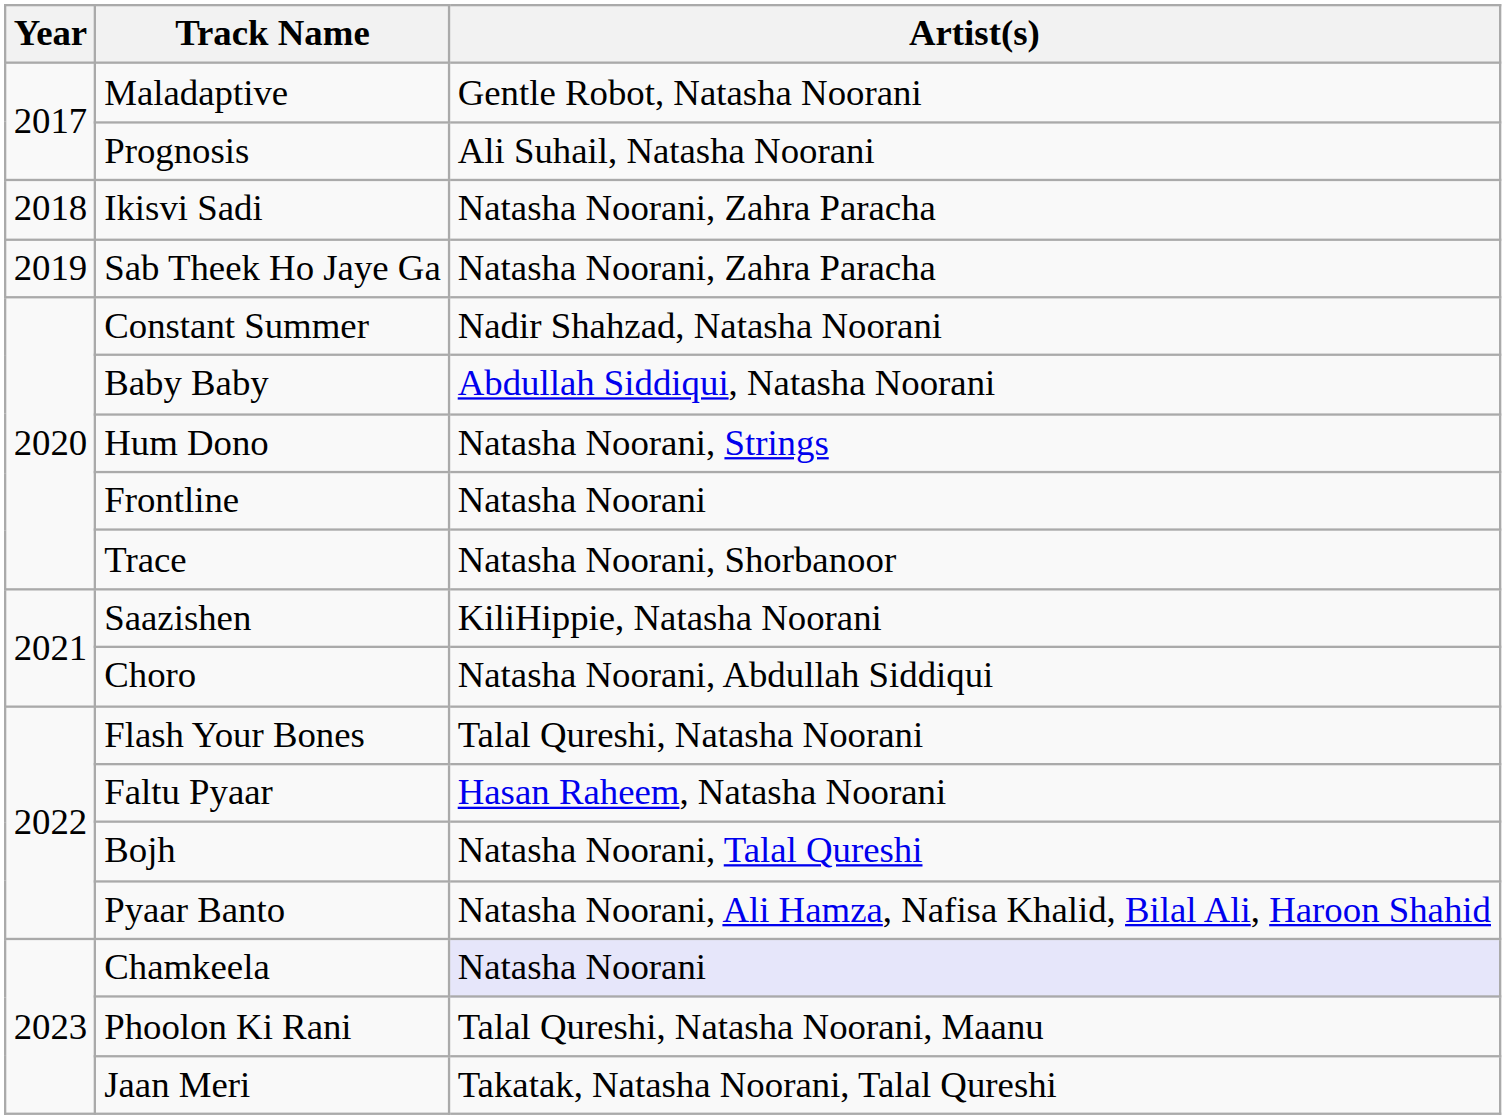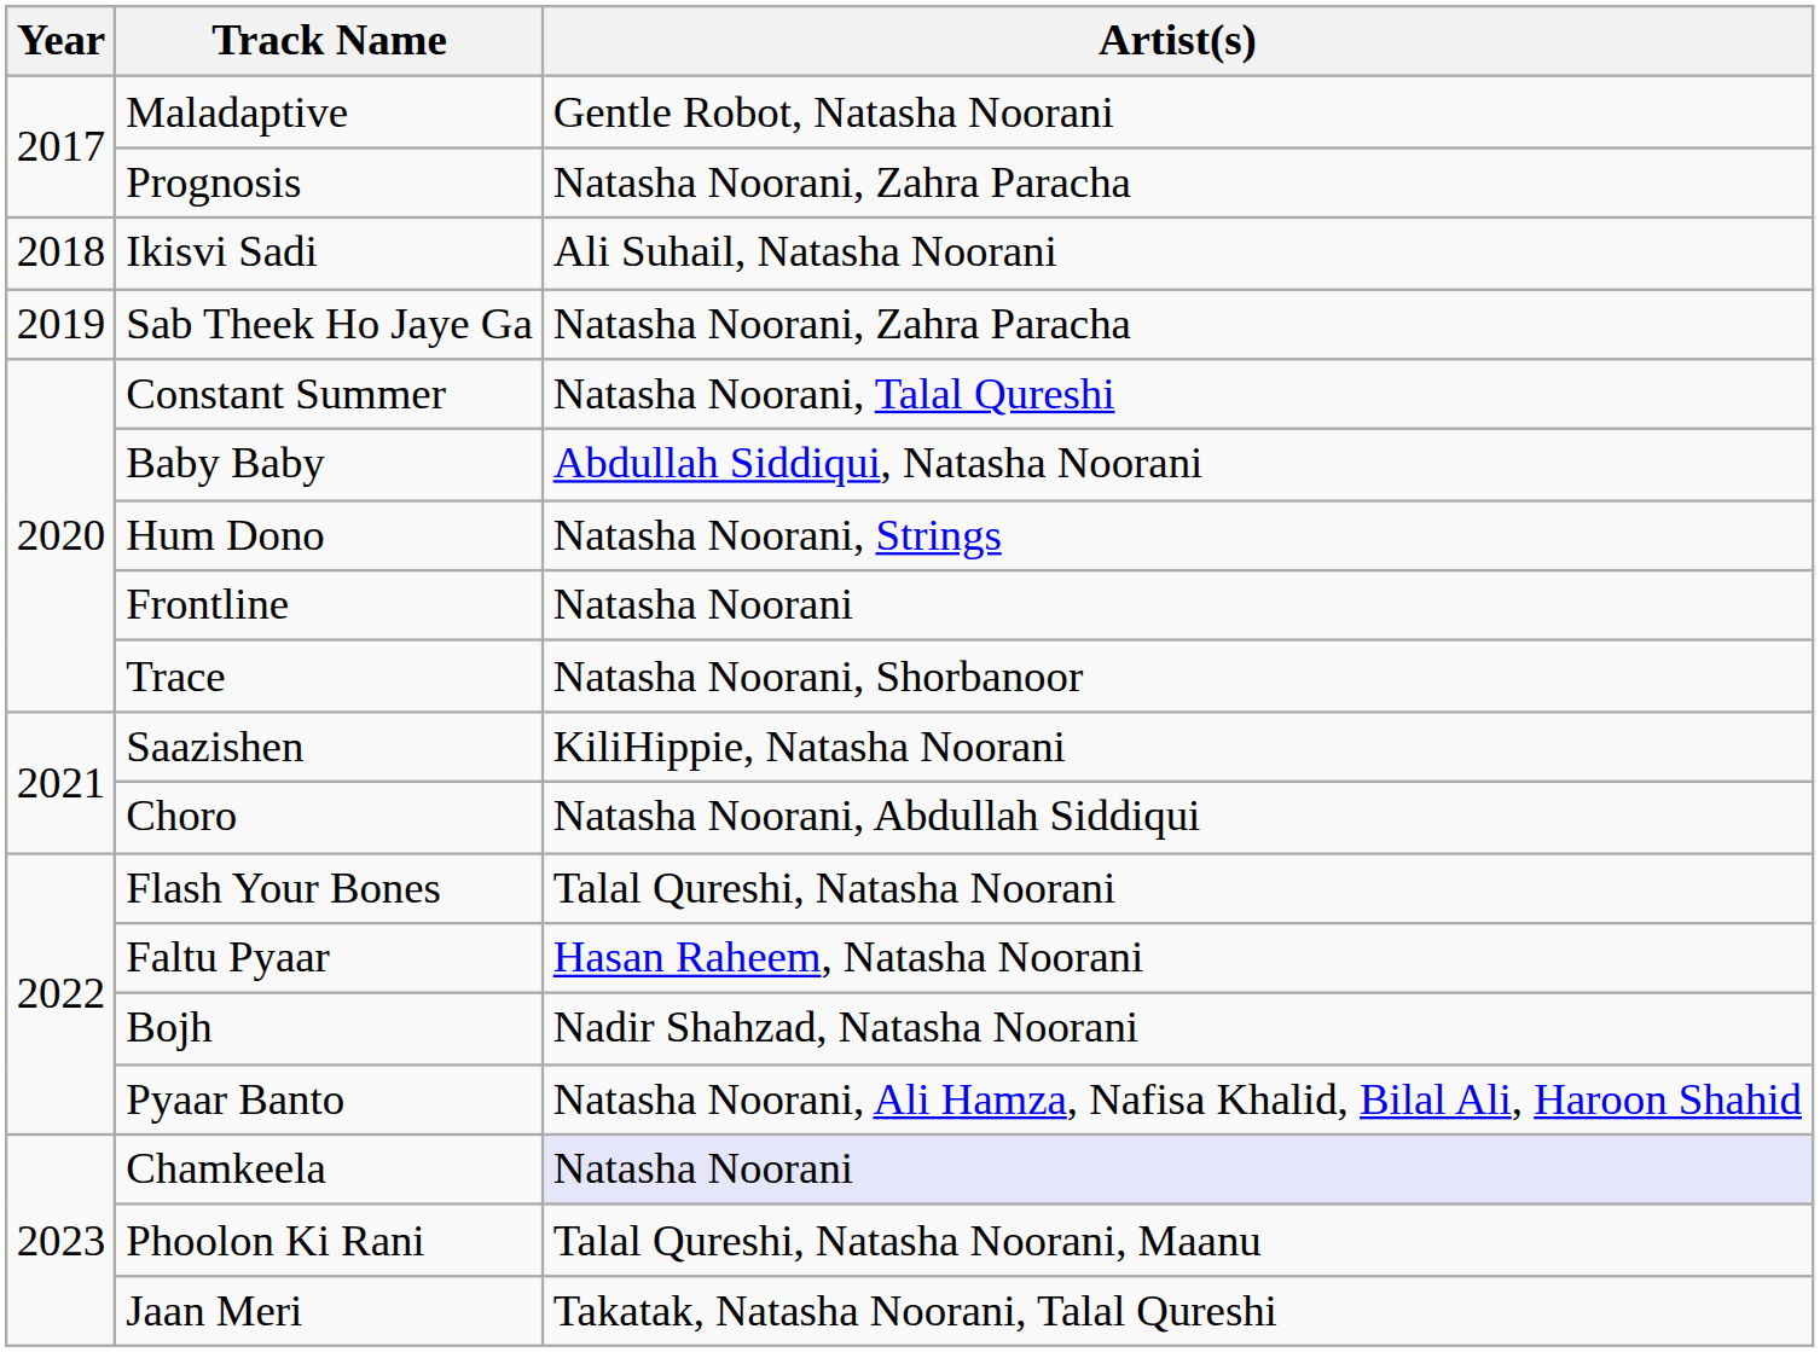Prognosis | Artist(s): Ali Suhail, Natasha Noorani -> Natasha Noorani, Zahra Paracha
Ikisvi Sadi | Artist(s): Natasha Noorani, Zahra Paracha -> Ali Suhail, Natasha Noorani
Constant Summer | Artist(s): Nadir Shahzad, Natasha Noorani -> Natasha Noorani, Talal Qureshi
Bojh | Artist(s): Natasha Noorani, Talal Qureshi -> Nadir Shahzad, Natasha Noorani
